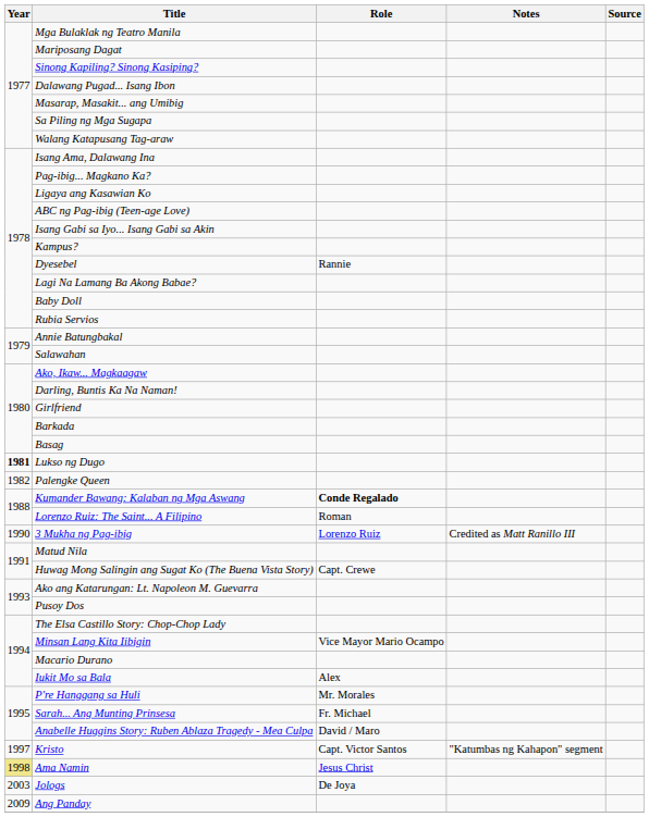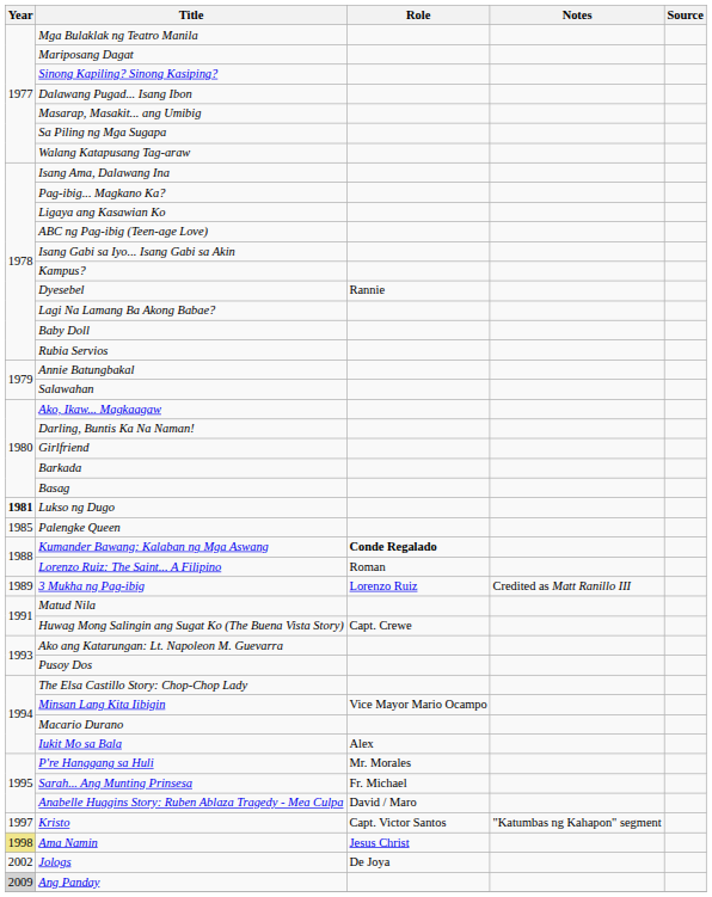Palengke Queen | Year: 1982 -> 1985
3 Mukha ng Pag-ibig | Year: 1990 -> 1989
Jologs | Year: 2003 -> 2002
Ang Panday | Year: no background -> lightgrey background
